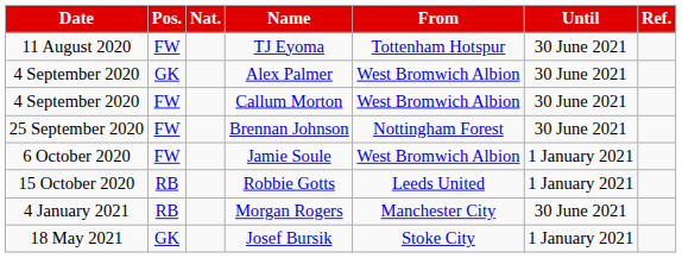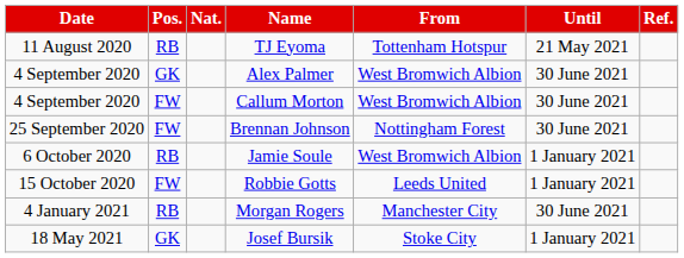TJ Eyoma | Pos.: FW -> RB
TJ Eyoma | Until: 30 June 2021 -> 21 May 2021
Jamie Soule | Pos.: FW -> RB
Robbie Gotts | Pos.: RB -> FW
